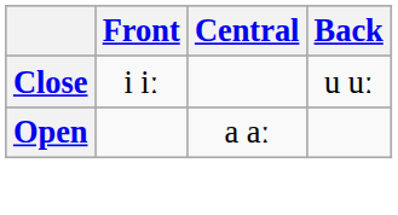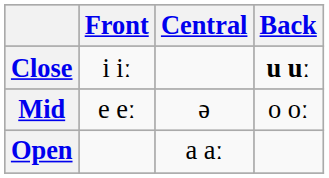Close | Back: normal -> bold
+ row: Mid | e eː | ə | o oː
